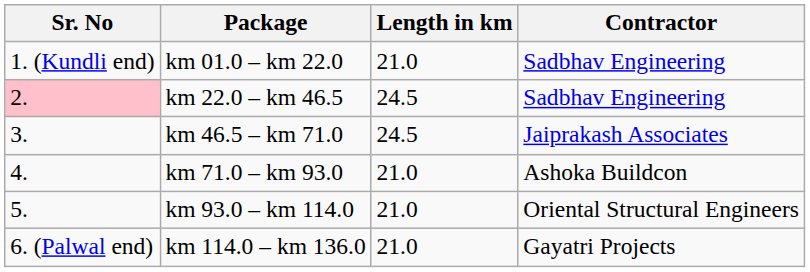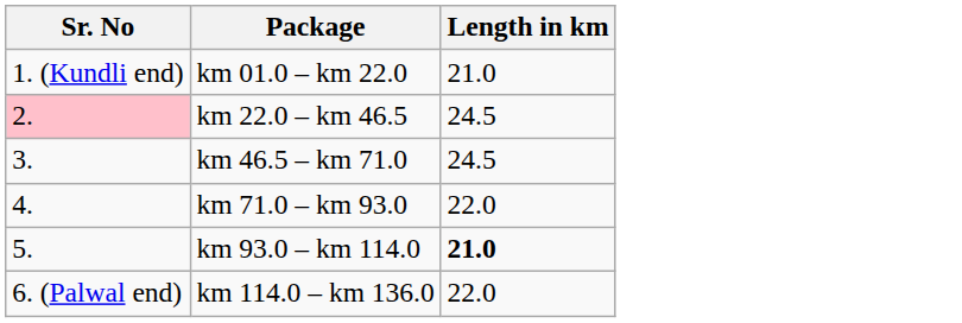- column: Contractor | Sadbhav Engineering | Sadbhav Engineering | Jaiprakash Associates | Ashoka Buildcon | Oriental Structural Engineers | Gayatri Projects
km 71.0 – km 93.0 | Length in km: 21.0 -> 22.0
km 93.0 – km 114.0 | Length in km: normal -> bold
km 114.0 – km 136.0 | Length in km: 21.0 -> 22.0
